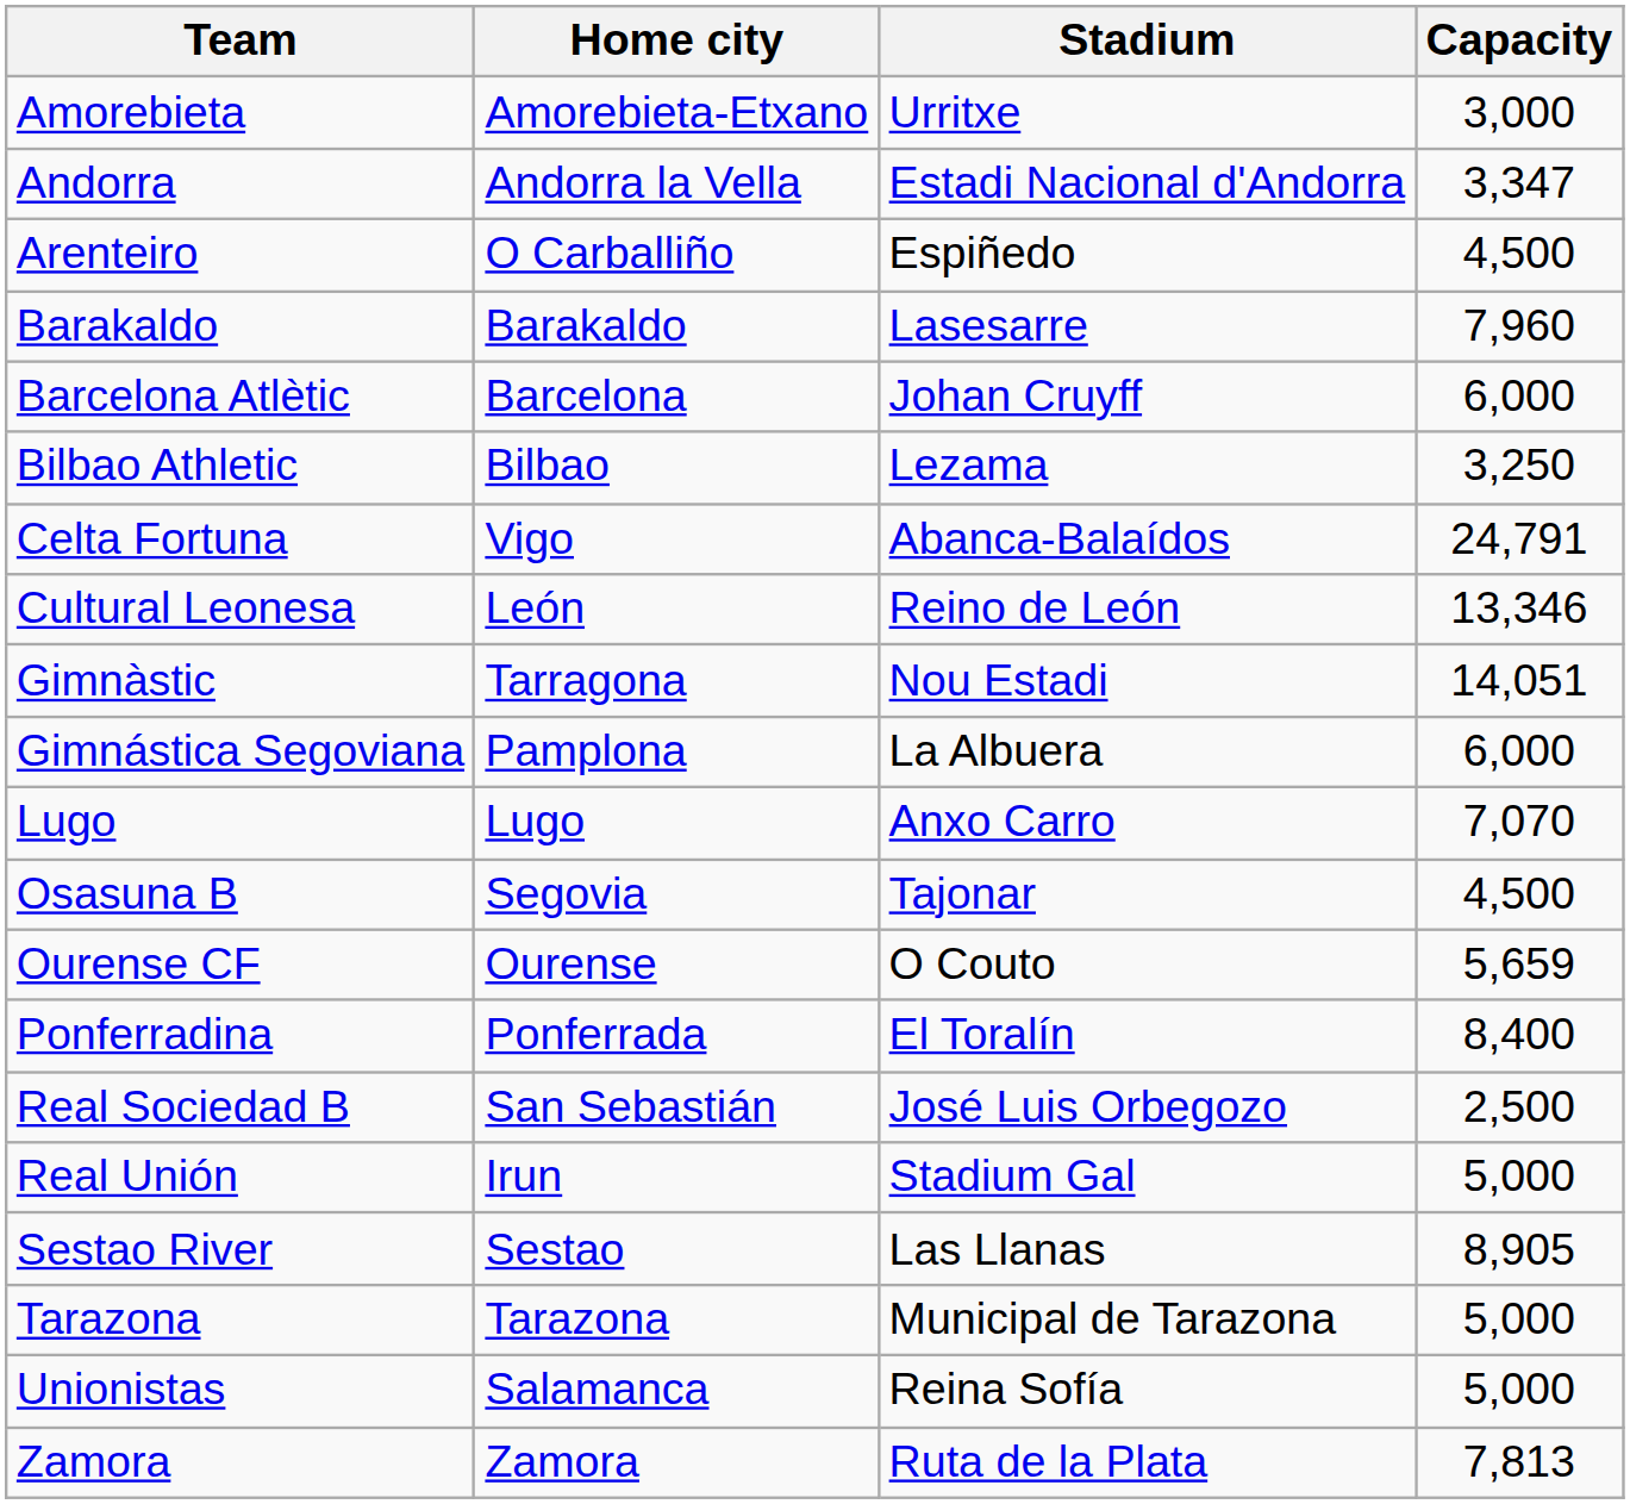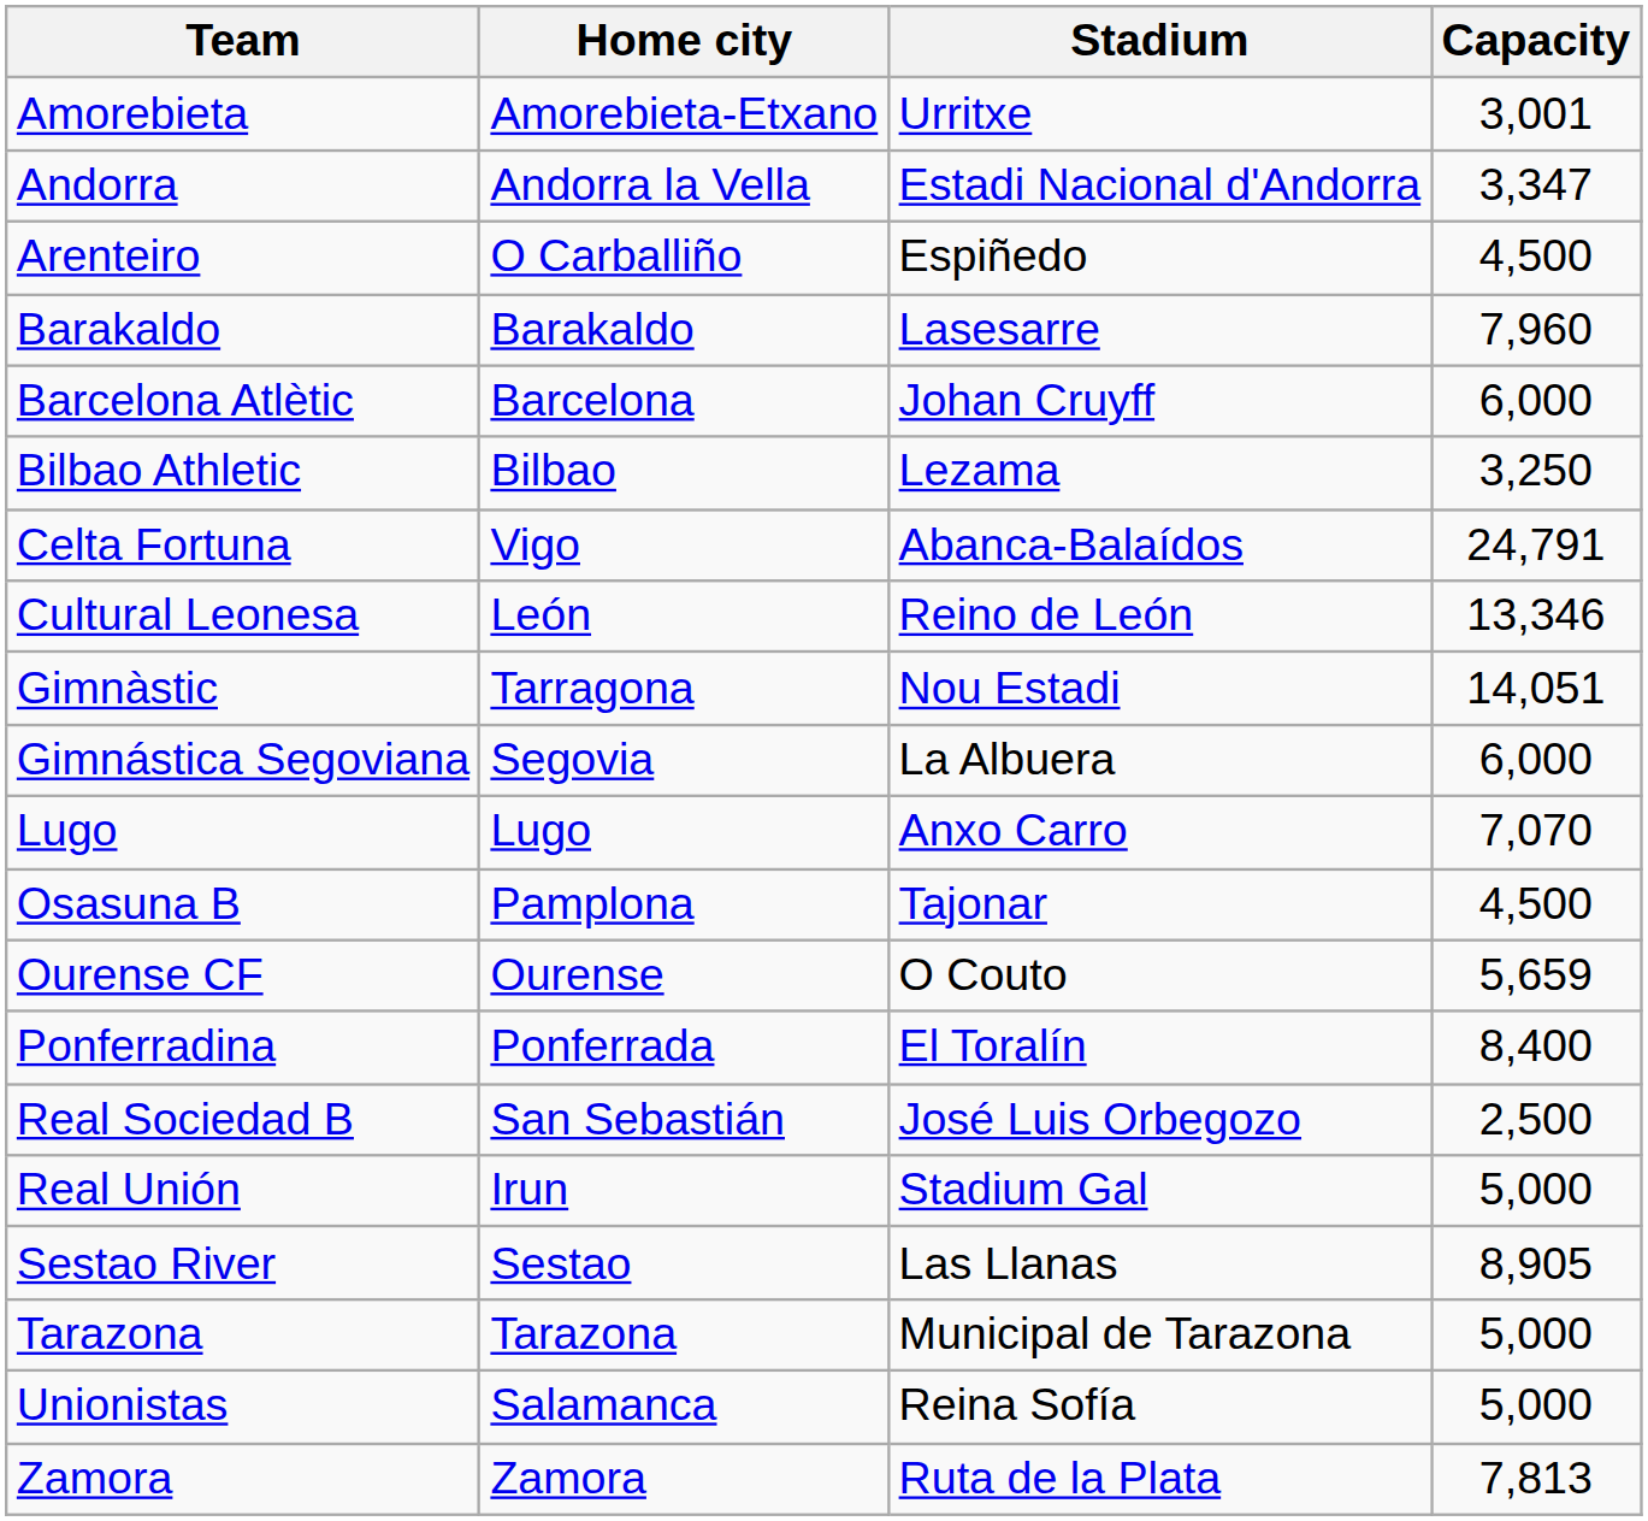Amorebieta | Capacity: 3,000 -> 3,001
Gimnástica Segoviana | Home city: Pamplona -> Segovia
Osasuna B | Home city: Segovia -> Pamplona
